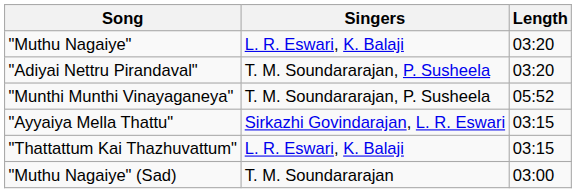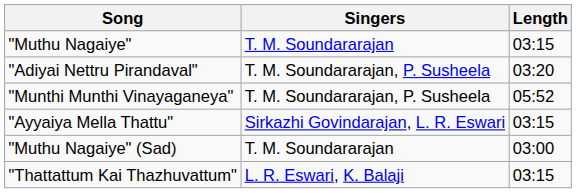"Muthu Nagaiye" | Singers: L. R. Eswari, K. Balaji -> T. M. Soundararajan
"Muthu Nagaiye" | Length: 03:20 -> 03:15
rows swapped: "Thattattum Kai Thazhuvattum" <-> "Muthu Nagaiye" (Sad)
